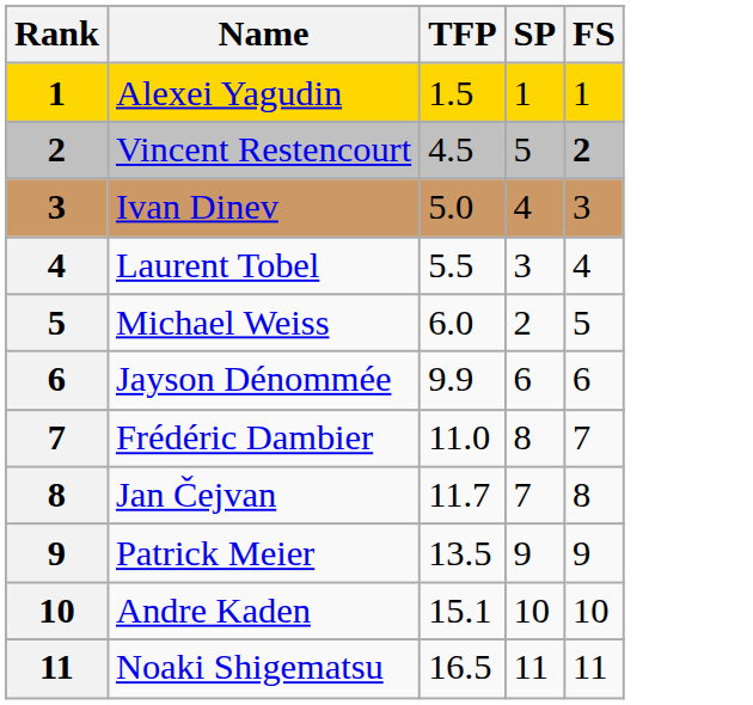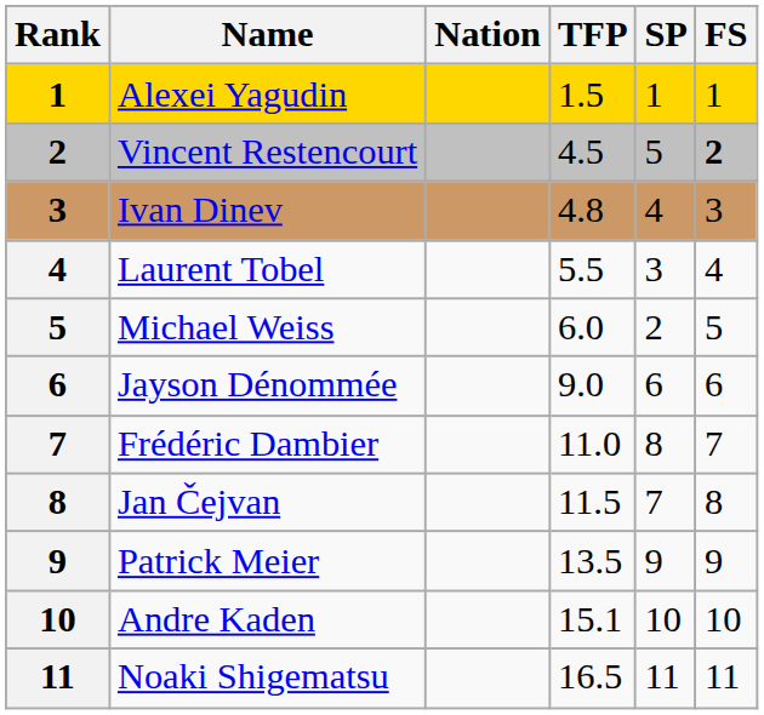+ column: Nation
Ivan Dinev | TFP: 5.0 -> 4.8
Jayson Dénommée | TFP: 9.9 -> 9.0
Jan Čejvan | TFP: 11.7 -> 11.5
